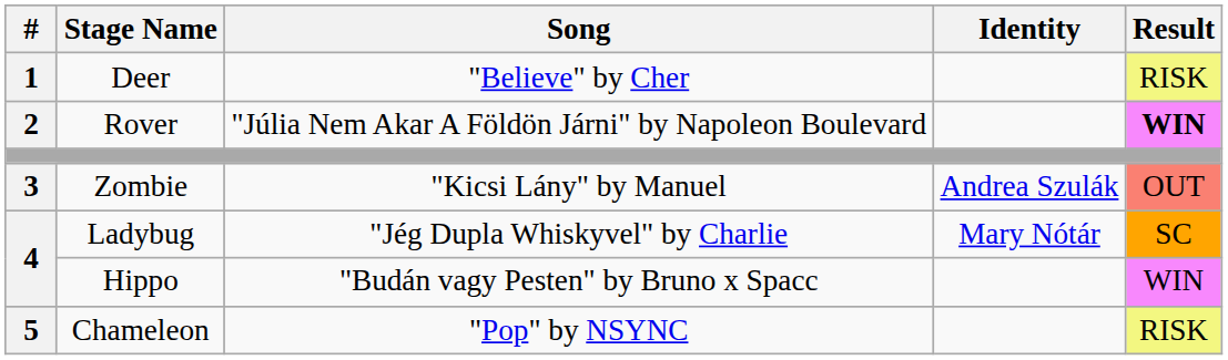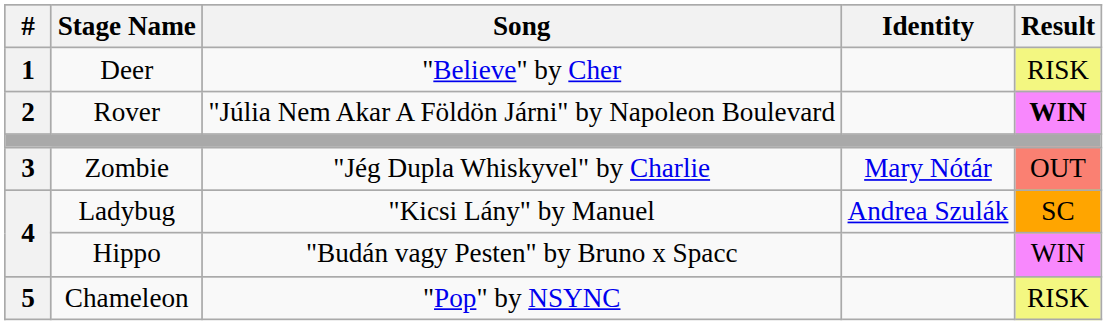Zombie | Song: "Kicsi Lány" by Manuel -> "Jég Dupla Whiskyvel" by Charlie
Zombie | Identity: Andrea Szulák -> Mary Nótár
Ladybug | Song: "Jég Dupla Whiskyvel" by Charlie -> "Kicsi Lány" by Manuel
Ladybug | Identity: Mary Nótár -> Andrea Szulák
